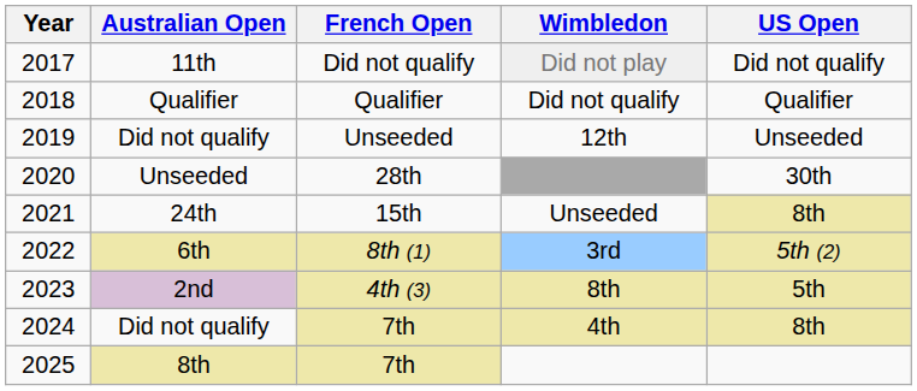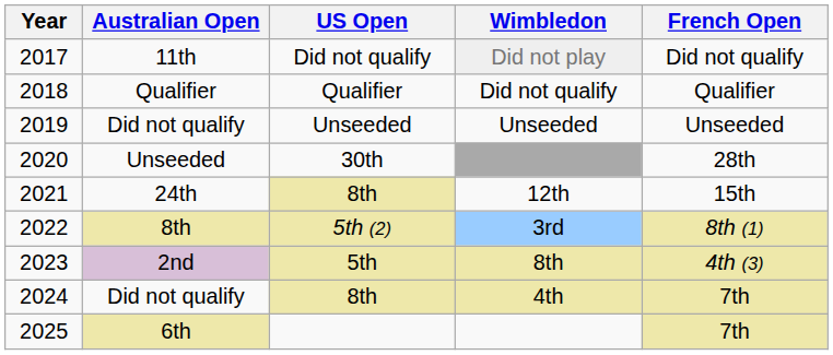columns swapped: French Open <-> US Open
2019 | Wimbledon: 12th -> Unseeded
2021 | Wimbledon: Unseeded -> 12th
2022 | Australian Open: 6th -> 8th
2025 | Australian Open: 8th -> 6th
